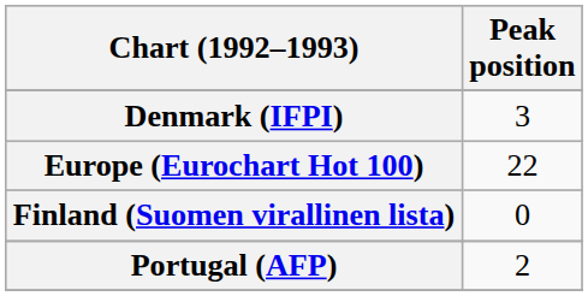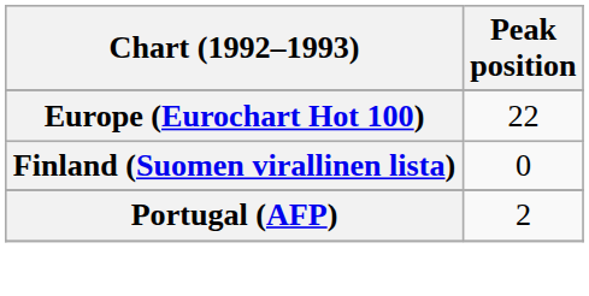- row: Denmark (IFPI) | 3
